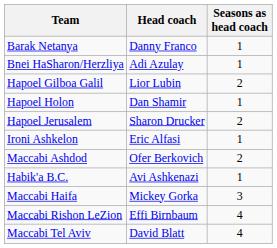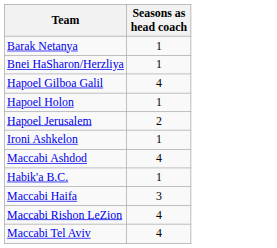- column: Head coach | Danny Franco | Adi Azulay | Lior Lubin | Dan Shamir | Sharon Drucker | Eric Alfasi | Ofer Berkovich | Avi Ashkenazi | Mickey Gorka | Effi Birnbaum | David Blatt
Hapoel Gilboa Galil | Seasons as head coach: 2 -> 4
Maccabi Ashdod | Seasons as head coach: 2 -> 4
